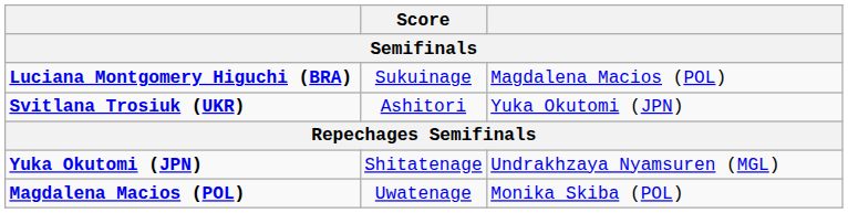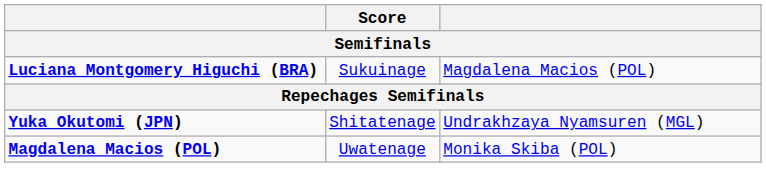- row: Svitlana Trosiuk (UKR) | Ashitori | Yuka Okutomi (JPN)
